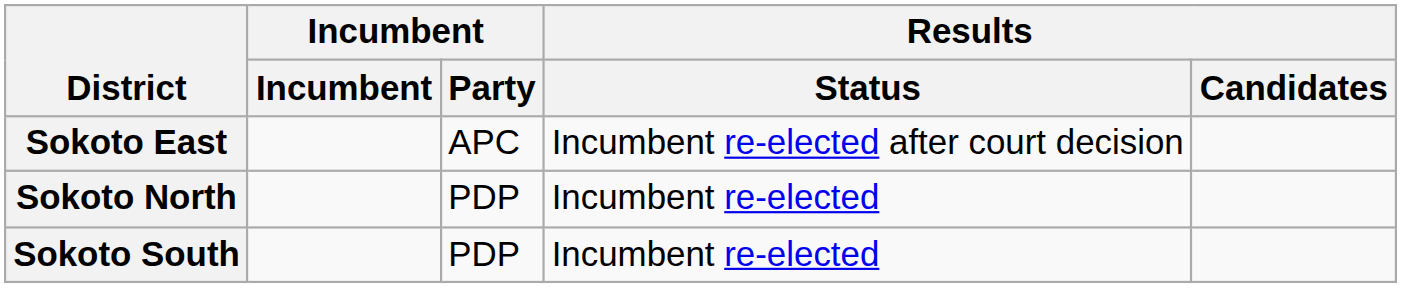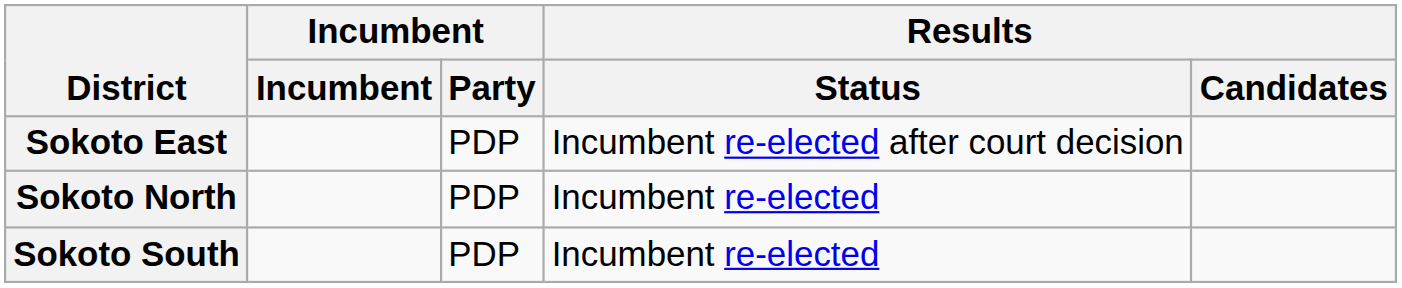Sokoto East | Incumbent / Party: APC -> PDP
